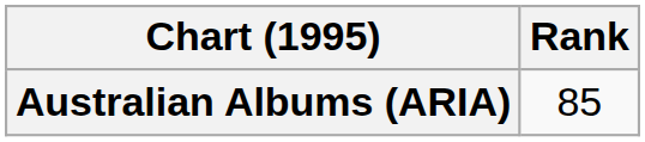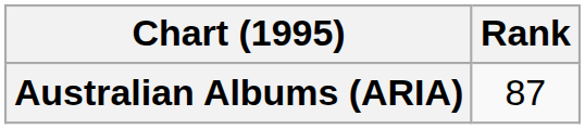Australian Albums (ARIA) | Rank: 85 -> 87
